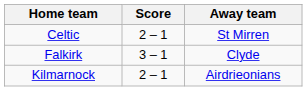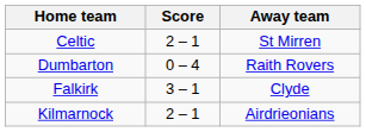+ row: Dumbarton | 0 – 4 | Raith Rovers
